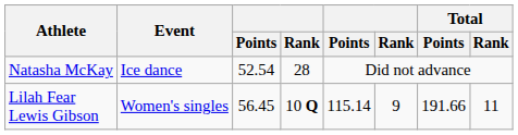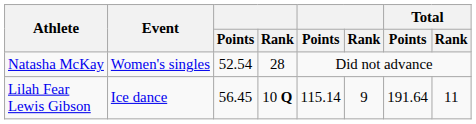Natasha McKay | Event: Ice dance -> Women's singles
Lilah Fear Lewis Gibson | Event: Women's singles -> Ice dance
Lilah Fear Lewis Gibson | Total / Points: 191.66 -> 191.64
